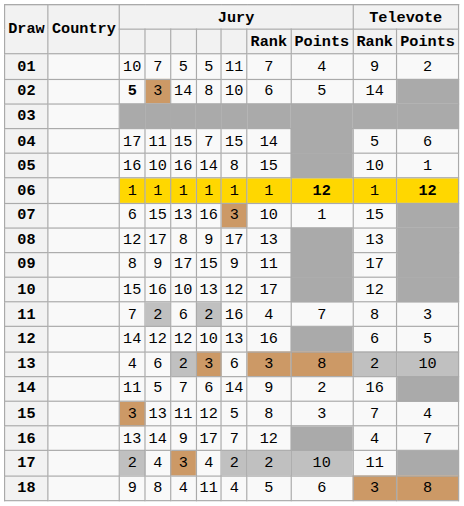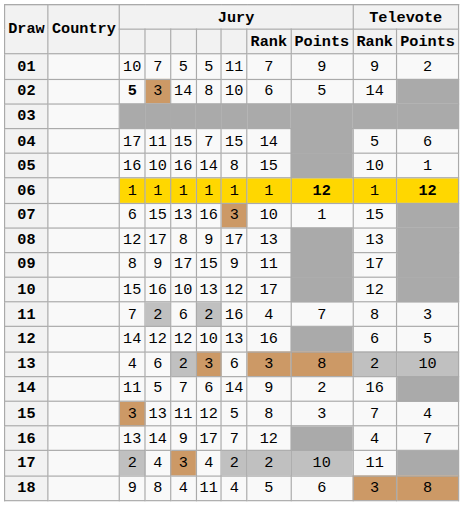01 | Jury / Points: 4 -> 9
